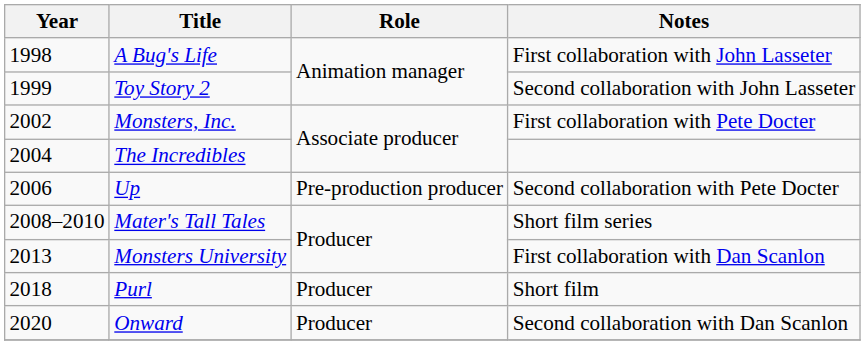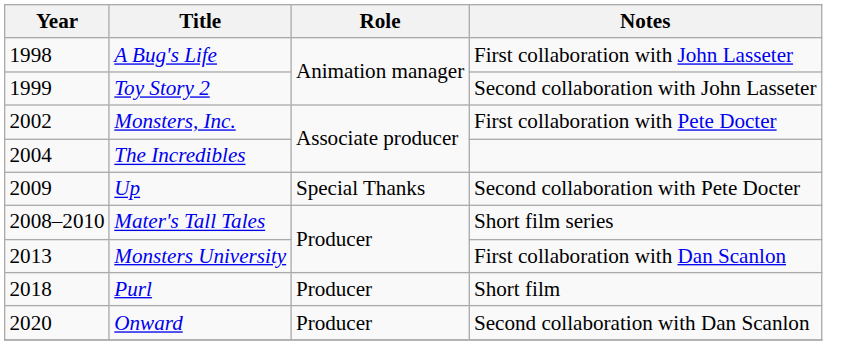Up | Year: 2006 -> 2009
Up | Role: Pre-production producer -> Special Thanks
